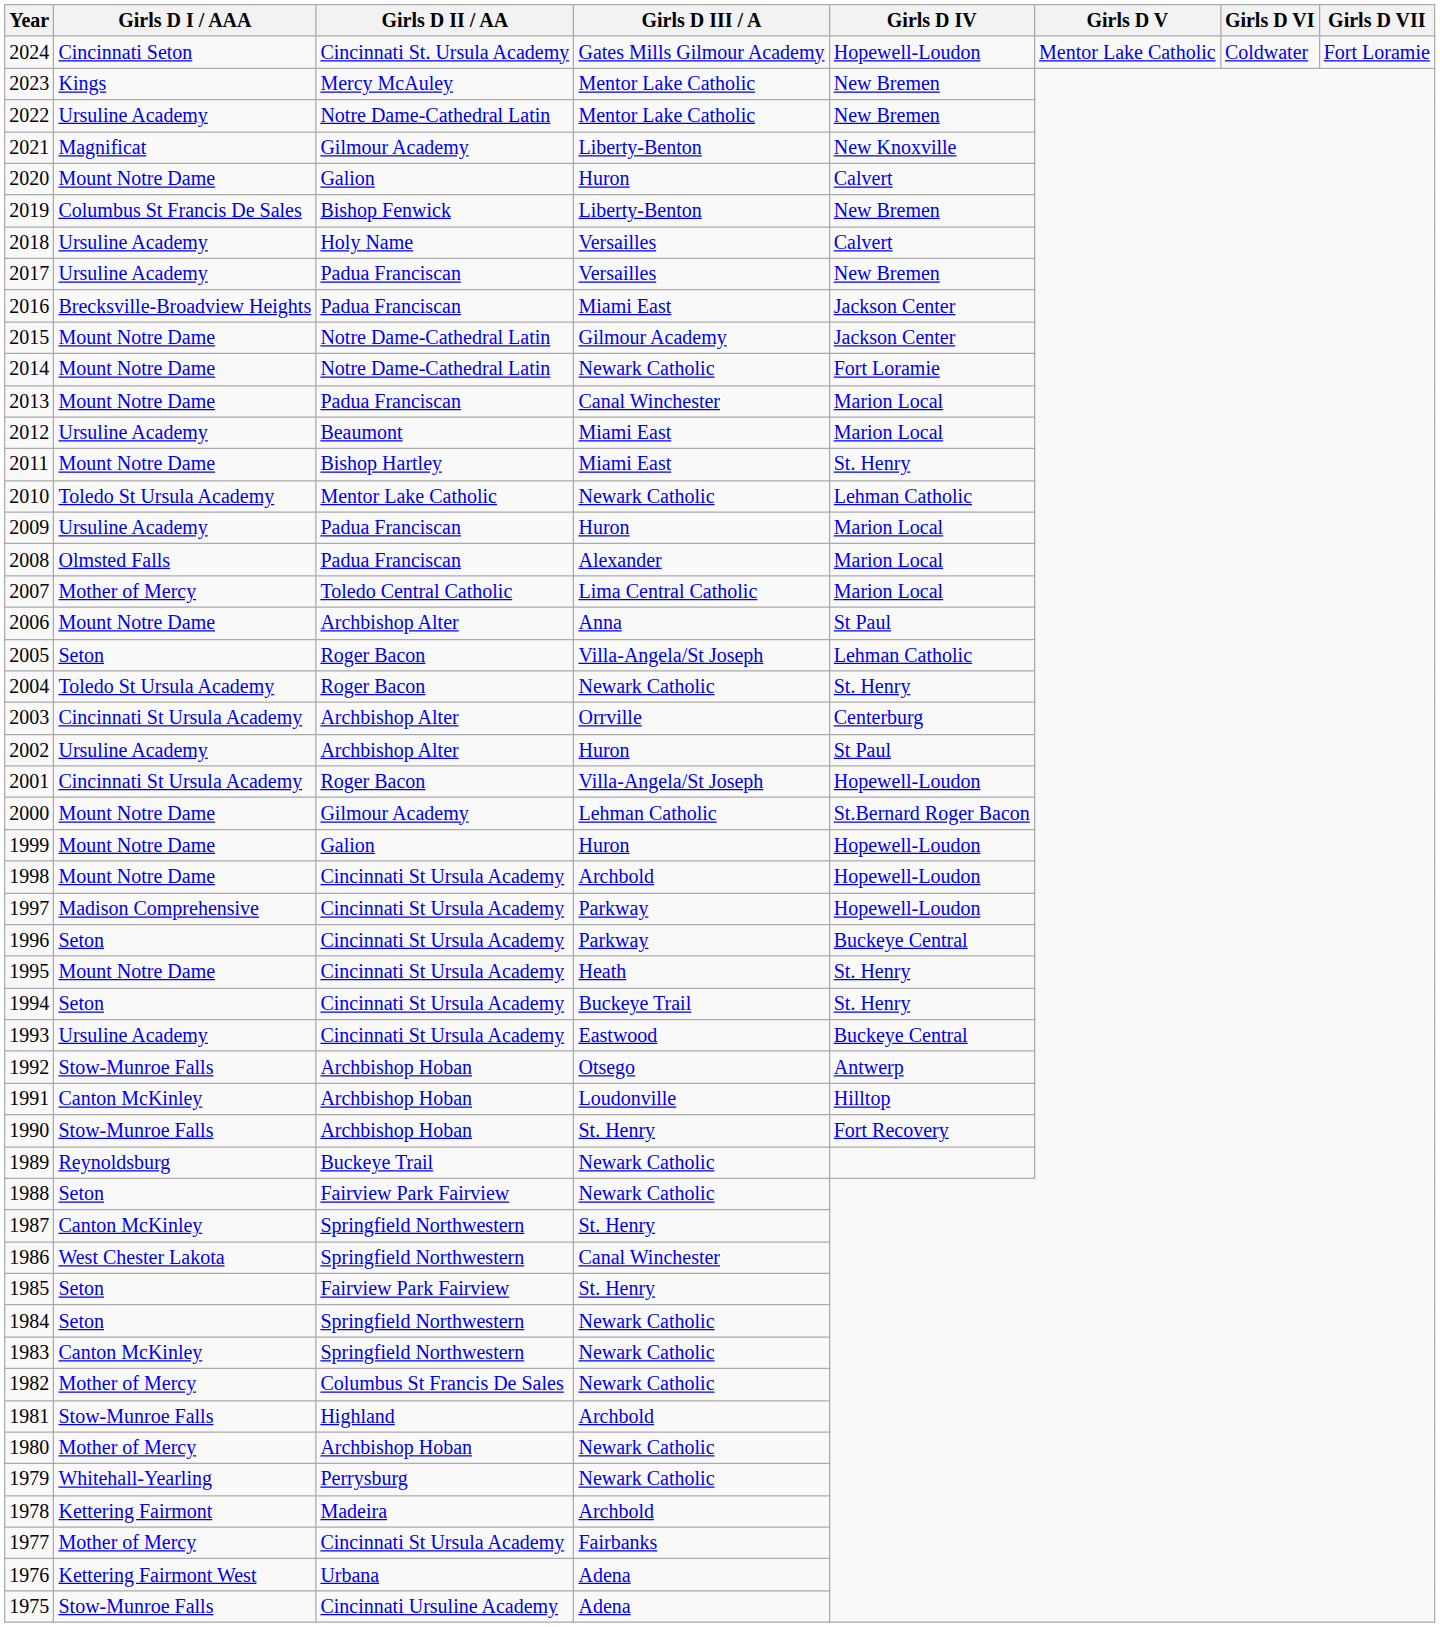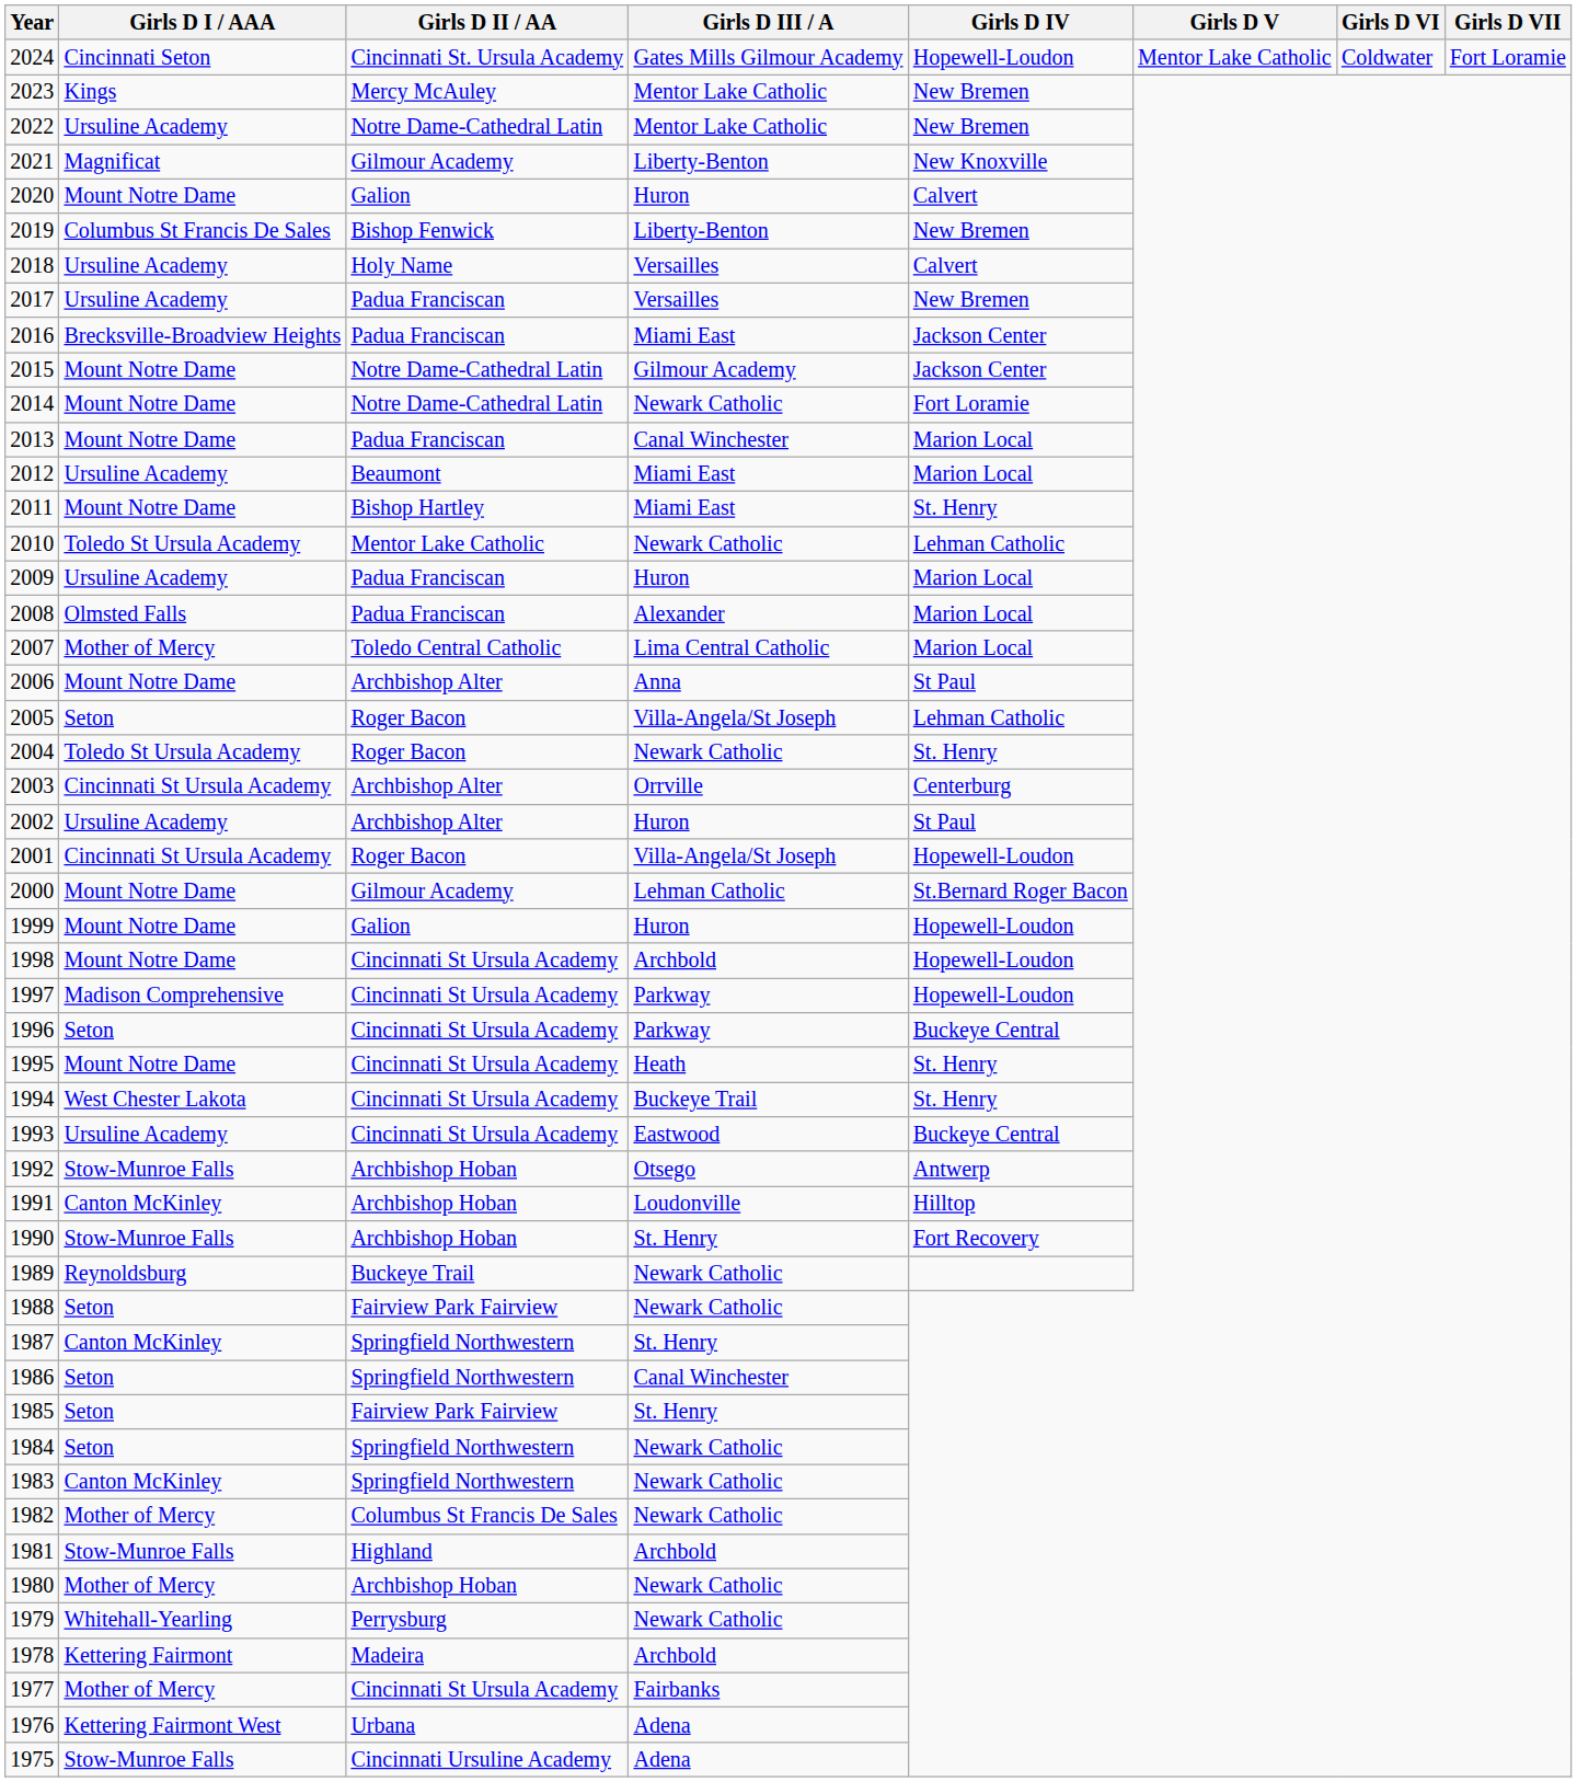1994 | Girls D I / AAA: Seton -> West Chester Lakota
1986 | Girls D I / AAA: West Chester Lakota -> Seton
